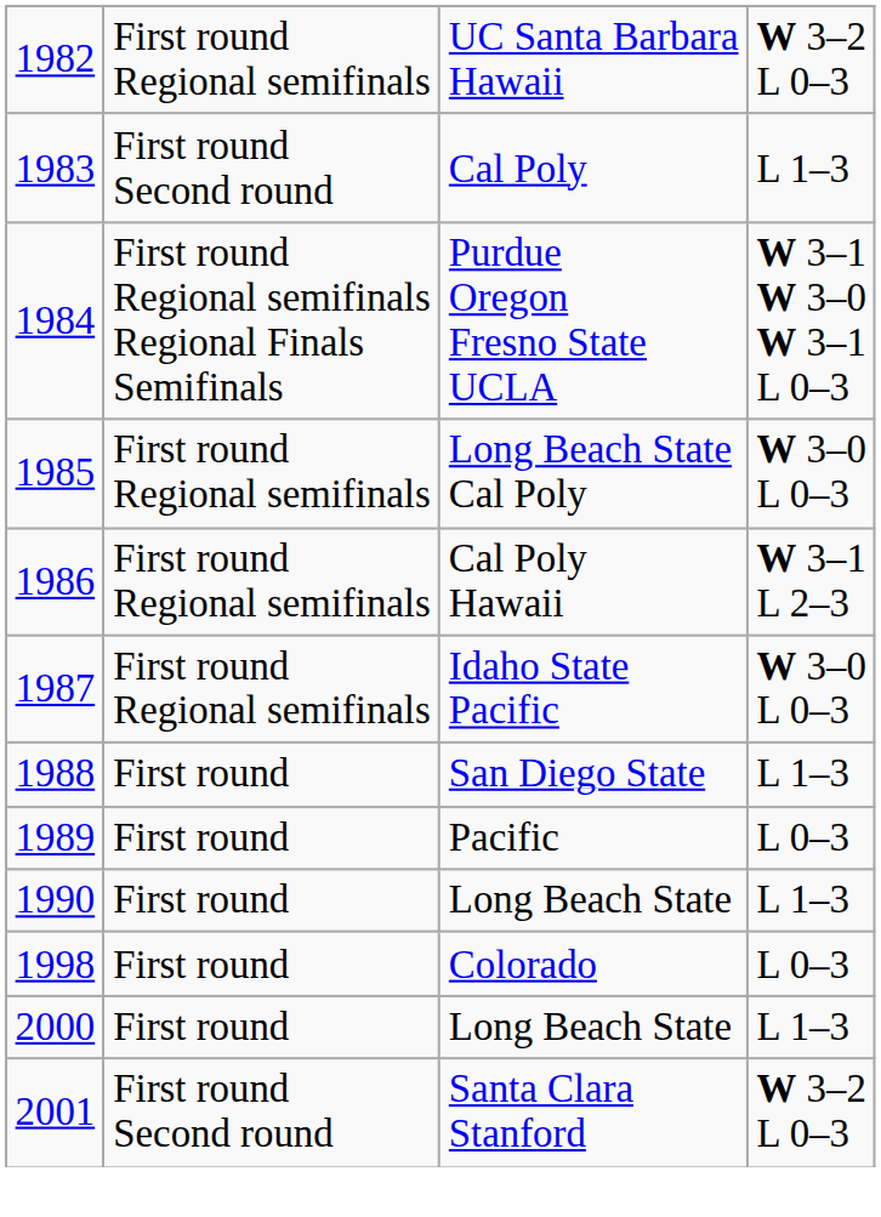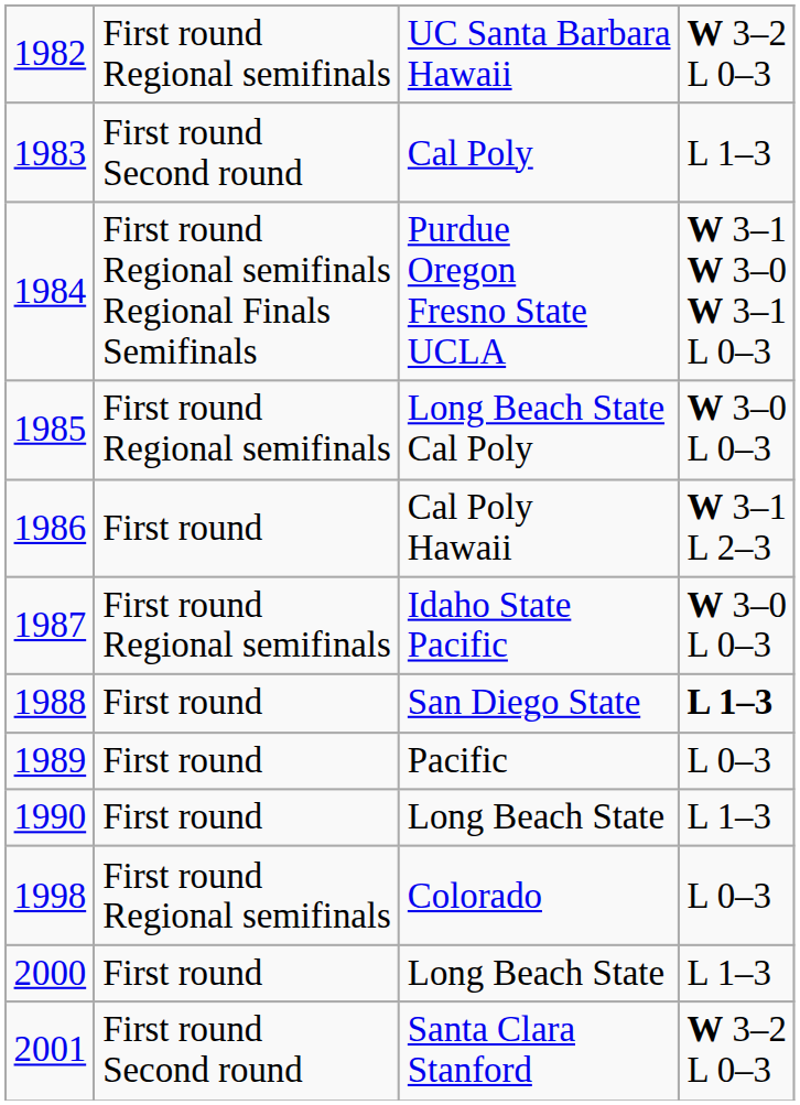Cal Poly Hawaii | column 2: First round Regional semifinals -> First round
San Diego State | column 4: normal -> bold
Colorado | column 2: First round -> First round Regional semifinals
